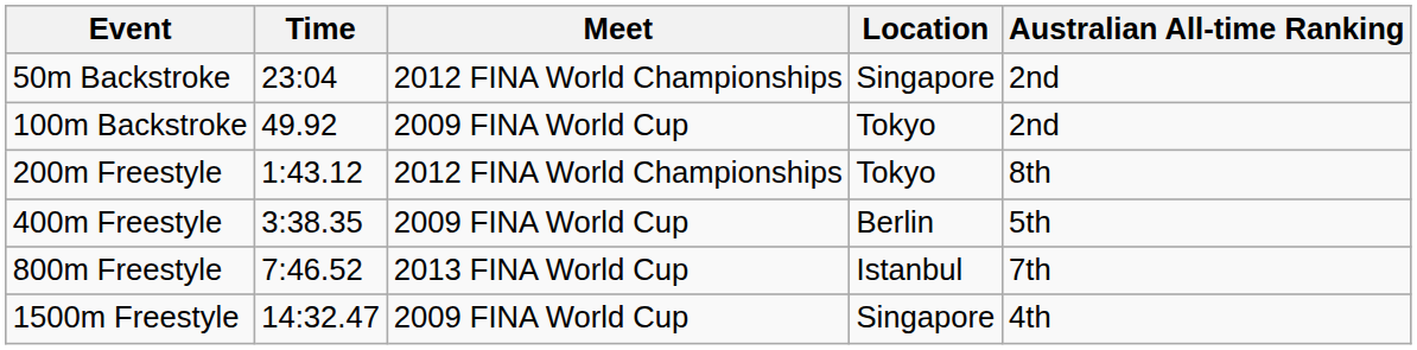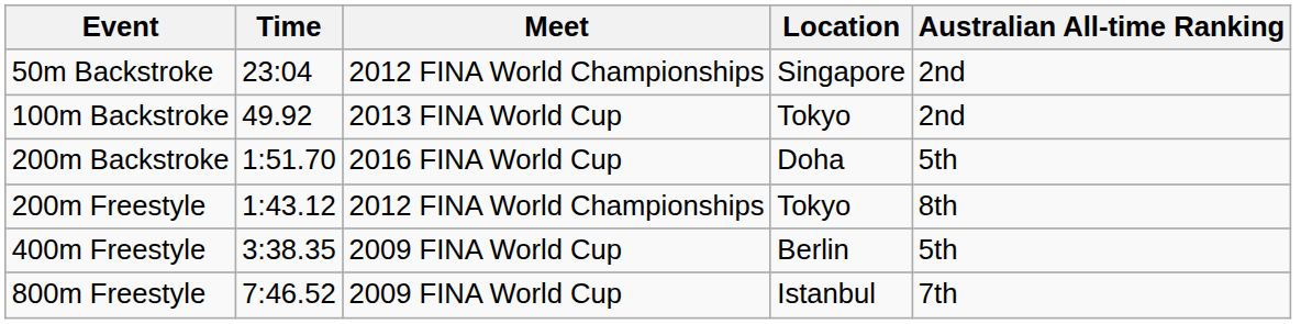100m Backstroke | Meet: 2009 FINA World Cup -> 2013 FINA World Cup
+ row: 200m Backstroke | 1:51.70 | 2016 FINA World Cup | Doha | 5th
800m Freestyle | Meet: 2013 FINA World Cup -> 2009 FINA World Cup
- row: 1500m Freestyle | 14:32.47 | 2009 FINA World Cup | Singapore | 4th
